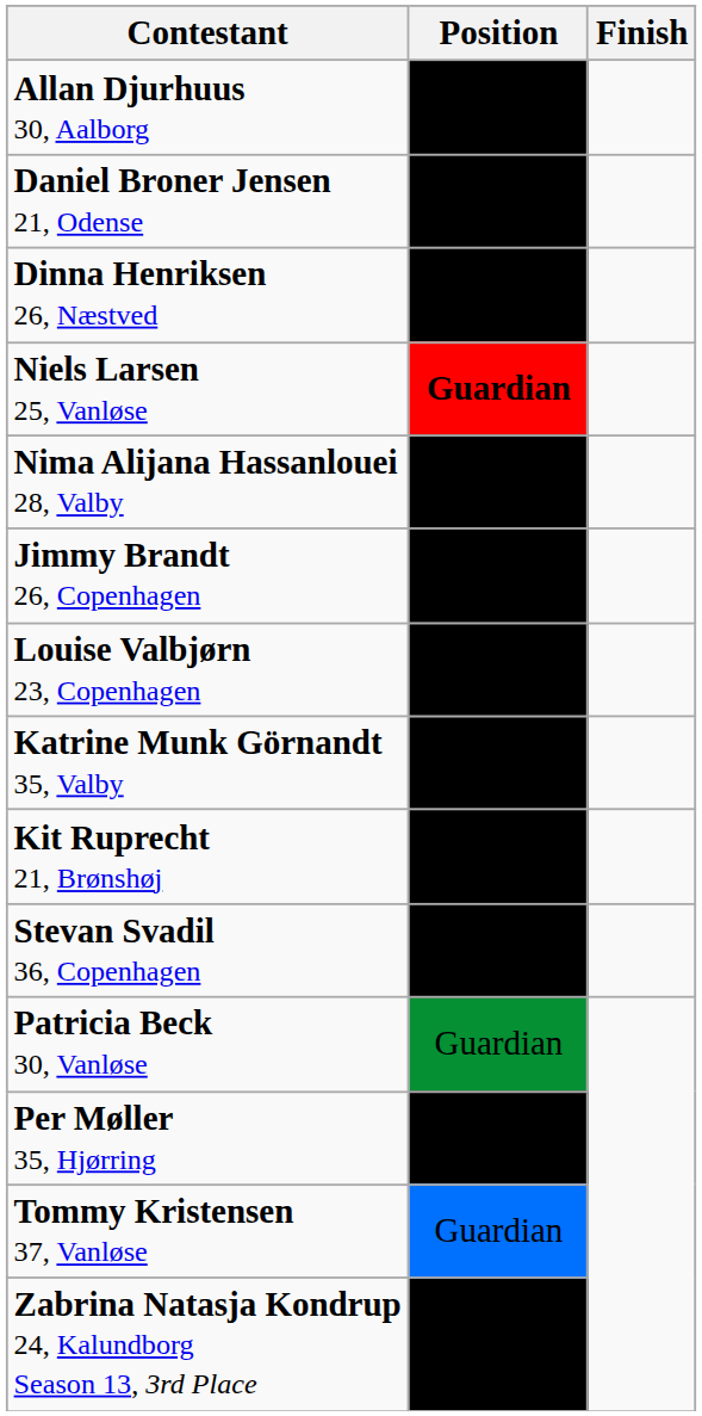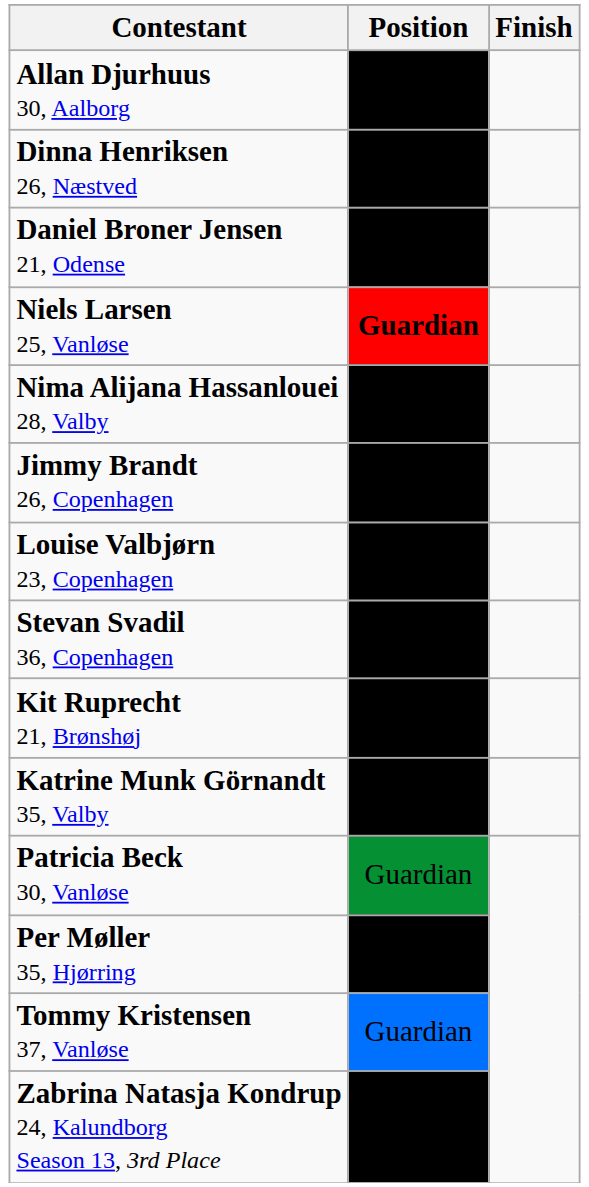Allan Djurhuus 30, Aalborg | Position: bold -> normal
rows swapped: Dinna Henriksen 26, Næstved <-> Daniel Broner Jensen 21, Odense
rows swapped: Katrine Munk Görnandt 35, Valby <-> Stevan Svadil 36, Copenhagen
